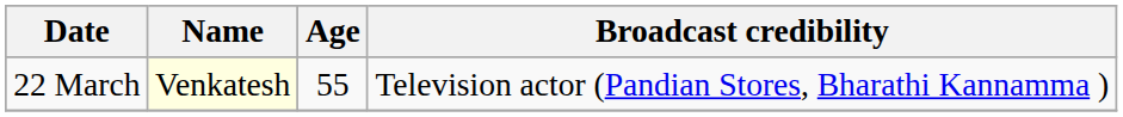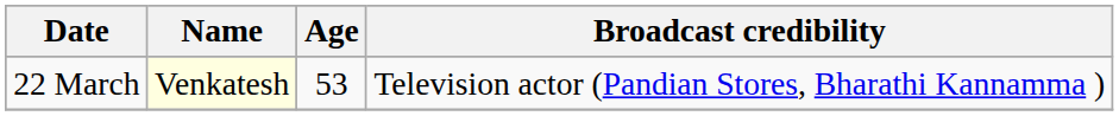22 March | Age: 55 -> 53
